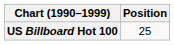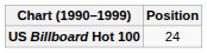US Billboard Hot 100 | Position: 25 -> 24
